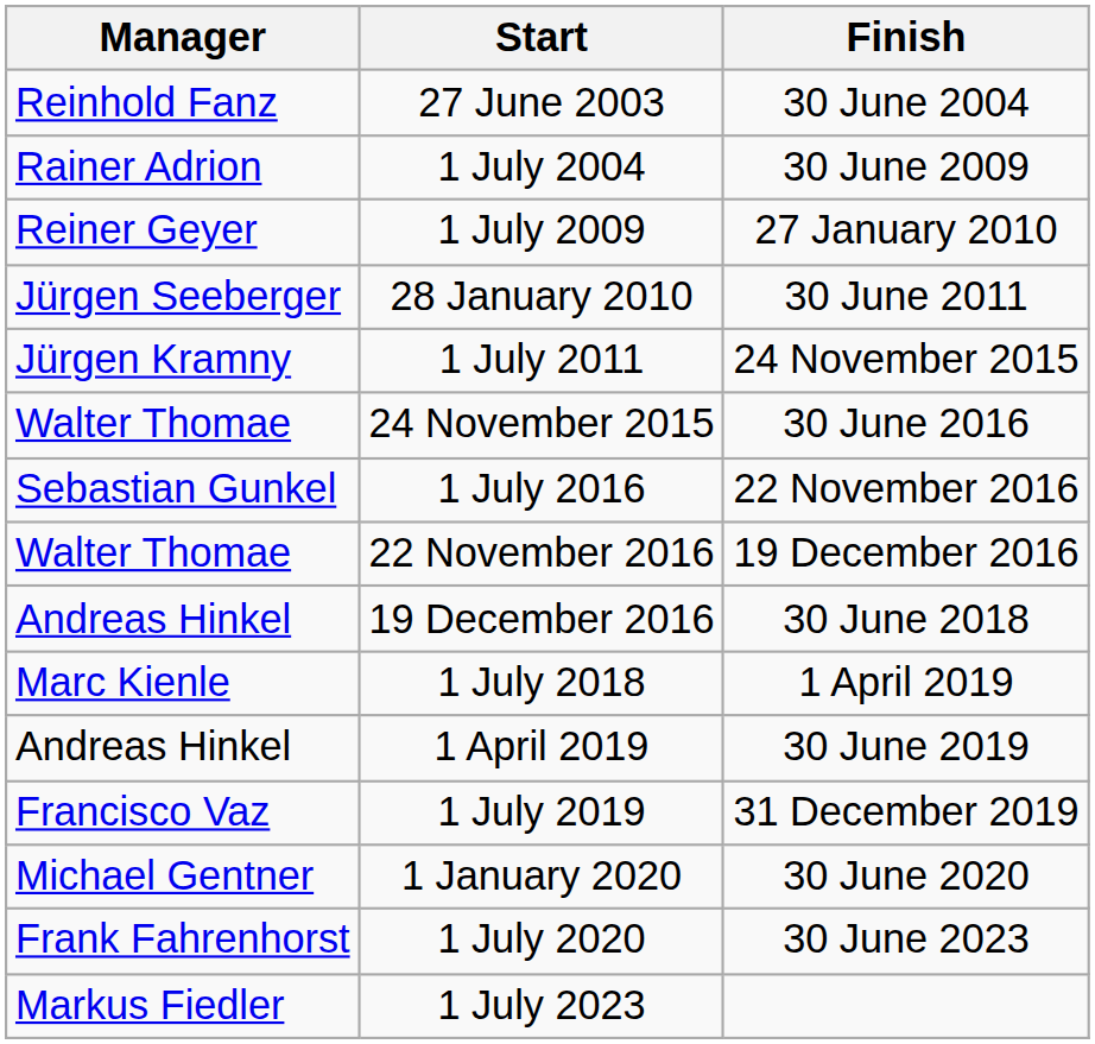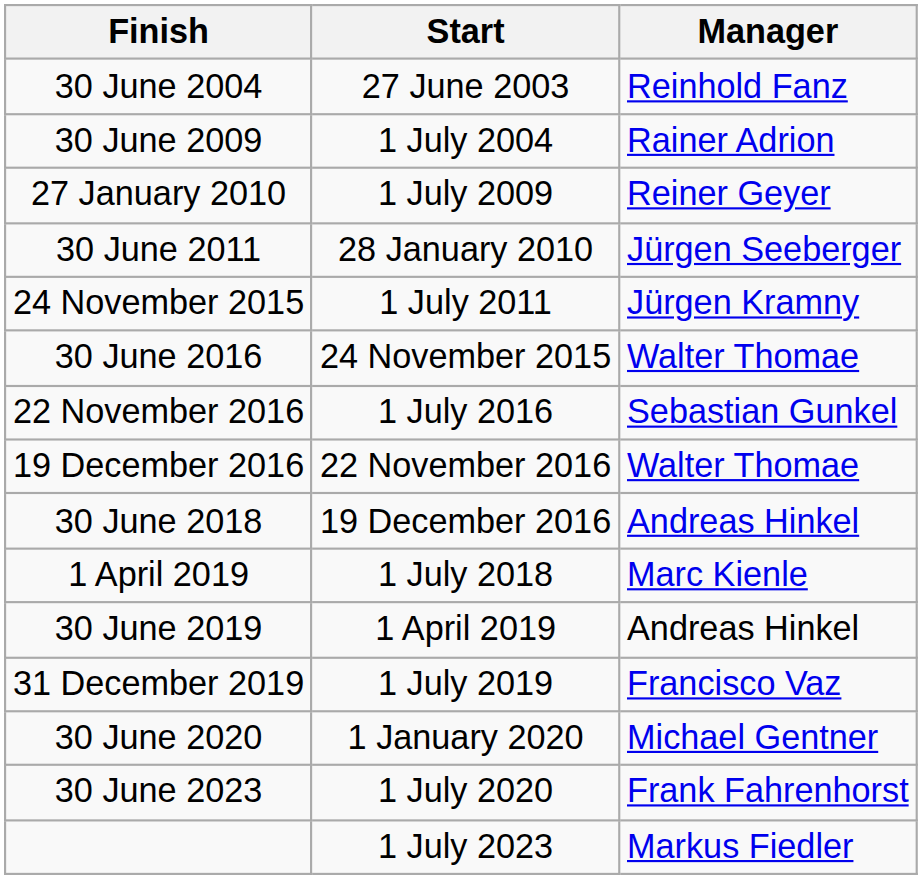columns swapped: Manager <-> Finish
